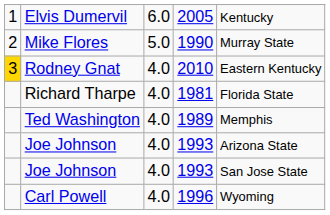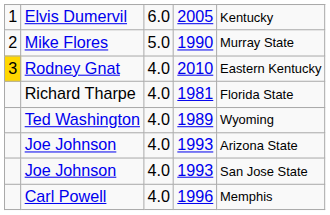Ted Washington | column 5: Memphis -> Wyoming
Carl Powell | column 5: Wyoming -> Memphis
